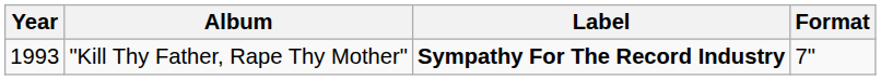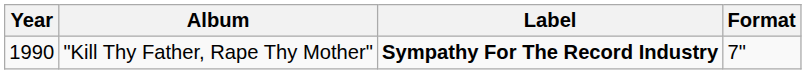"Kill Thy Father, Rape Thy Mother" | Year: 1993 -> 1990
